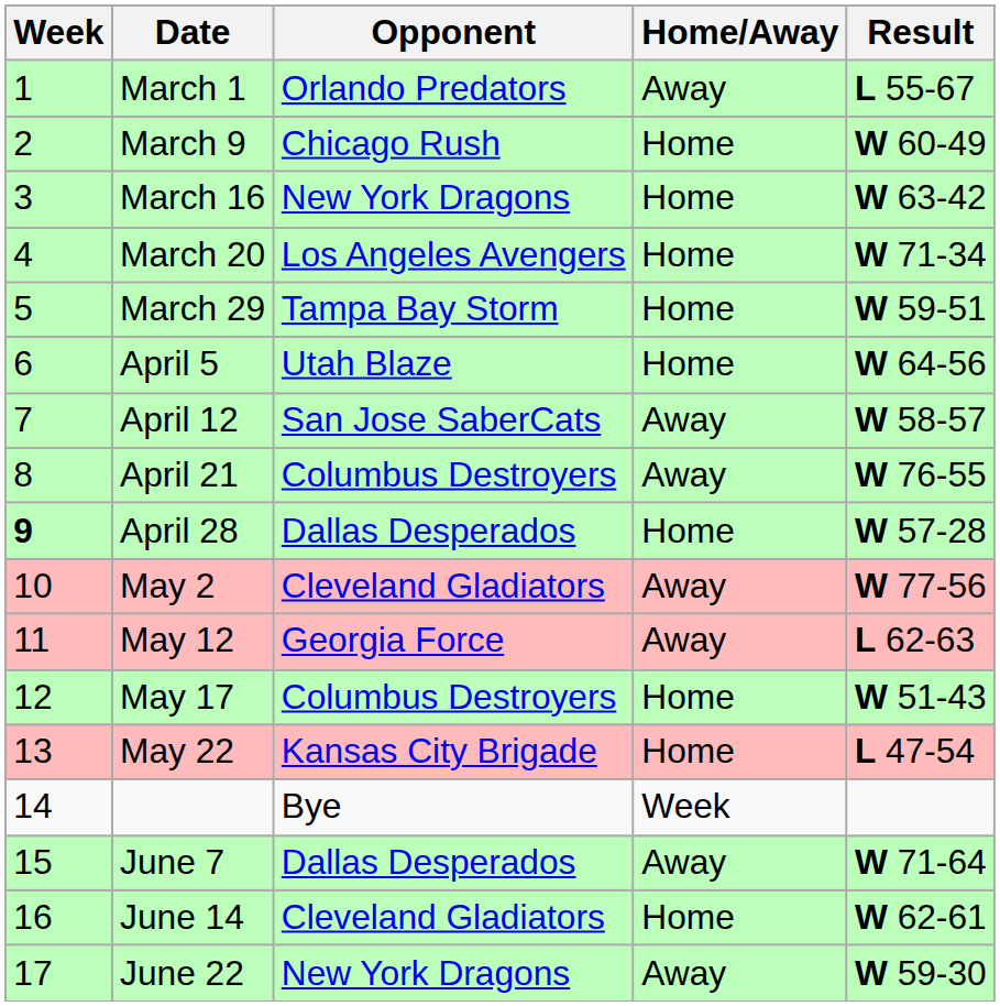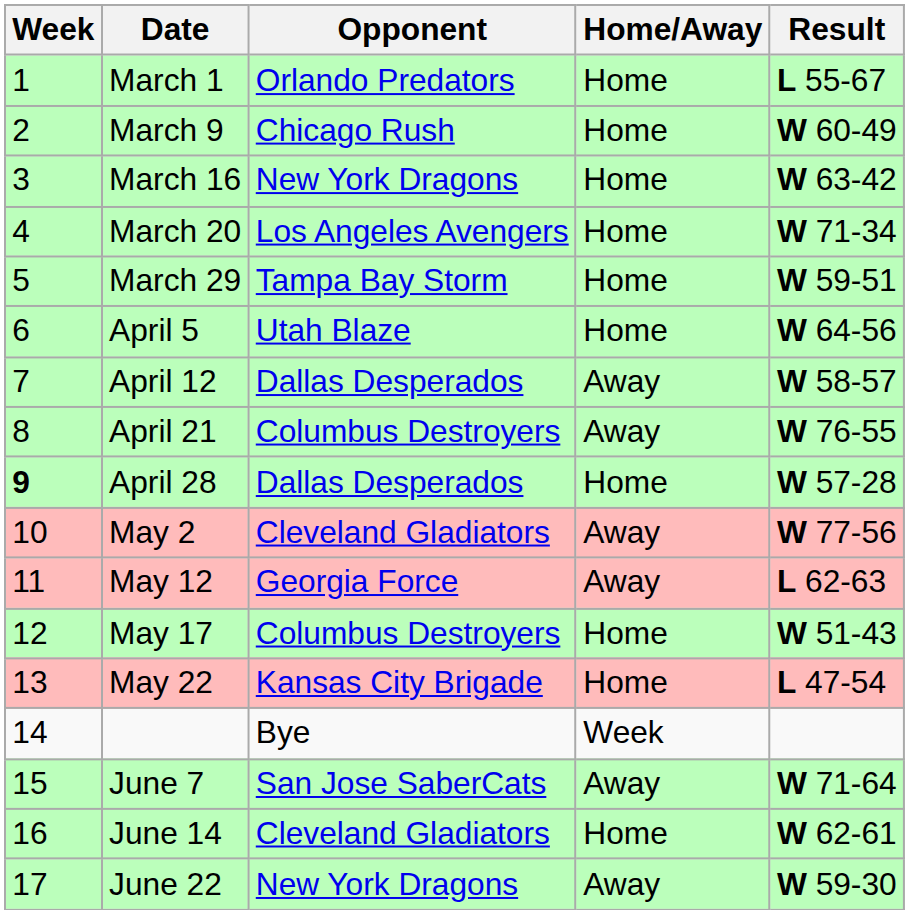March 1 | Home/Away: Away -> Home
April 12 | Opponent: San Jose SaberCats -> Dallas Desperados
June 7 | Opponent: Dallas Desperados -> San Jose SaberCats
